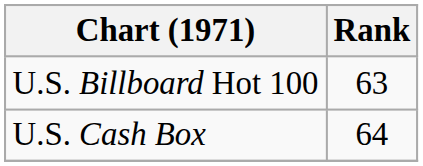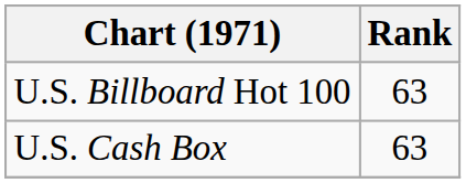U.S. Cash Box | Rank: 64 -> 63
